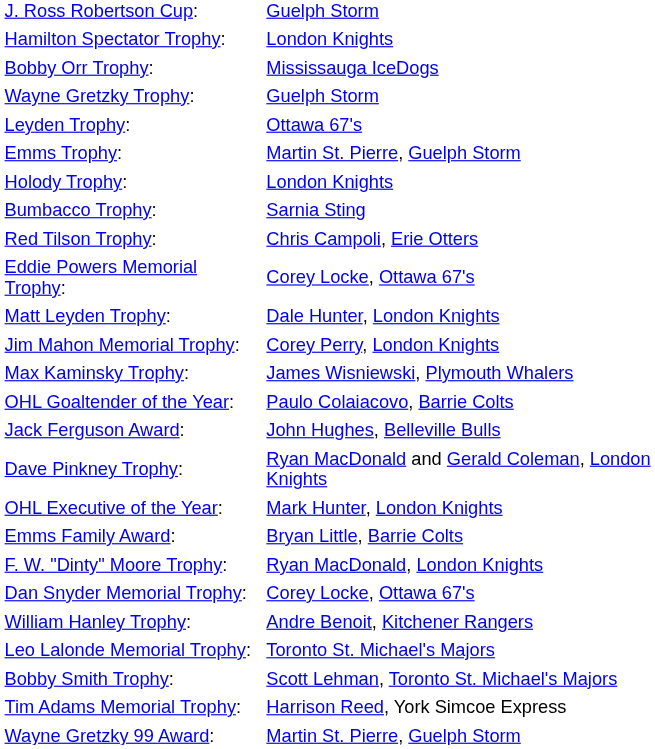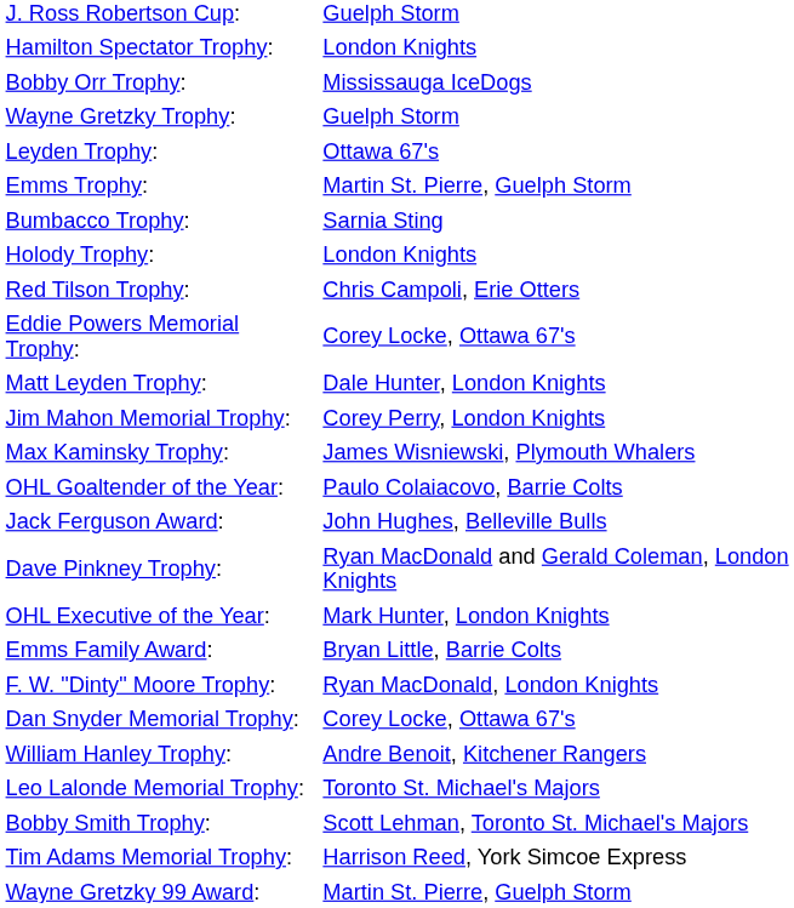rows swapped: Holody Trophy: <-> Bumbacco Trophy:
